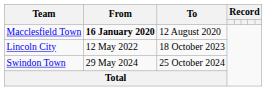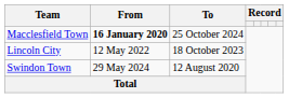Macclesfield Town | To: 12 August 2020 -> 25 October 2024
Swindon Town | To: 25 October 2024 -> 12 August 2020
